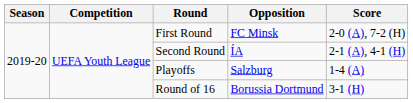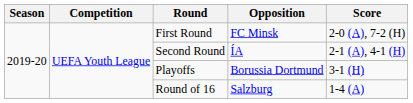Playoffs | Opposition: Salzburg -> Borussia Dortmund
Playoffs | Score: 1-4 (A) -> 3-1 (H)
Round of 16 | Opposition: Borussia Dortmund -> Salzburg
Round of 16 | Score: 3-1 (H) -> 1-4 (A)
